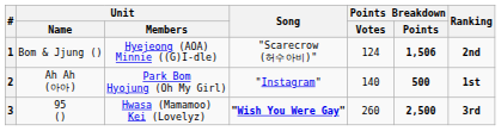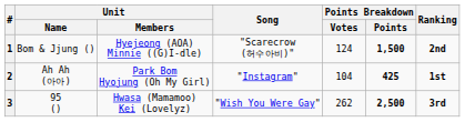1 | Points Breakdown / Points: 1,506 -> 1,500
2 | Points Breakdown / Votes: 140 -> 104
2 | Points Breakdown / Points: 500 -> 425
3 | Song: bold -> normal
3 | Points Breakdown / Votes: 260 -> 262
